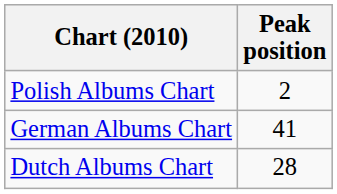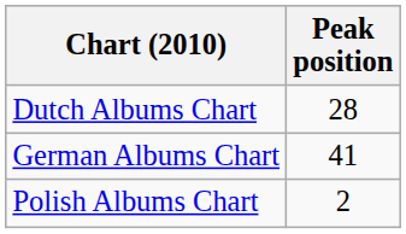rows swapped: Polish Albums Chart <-> Dutch Albums Chart
